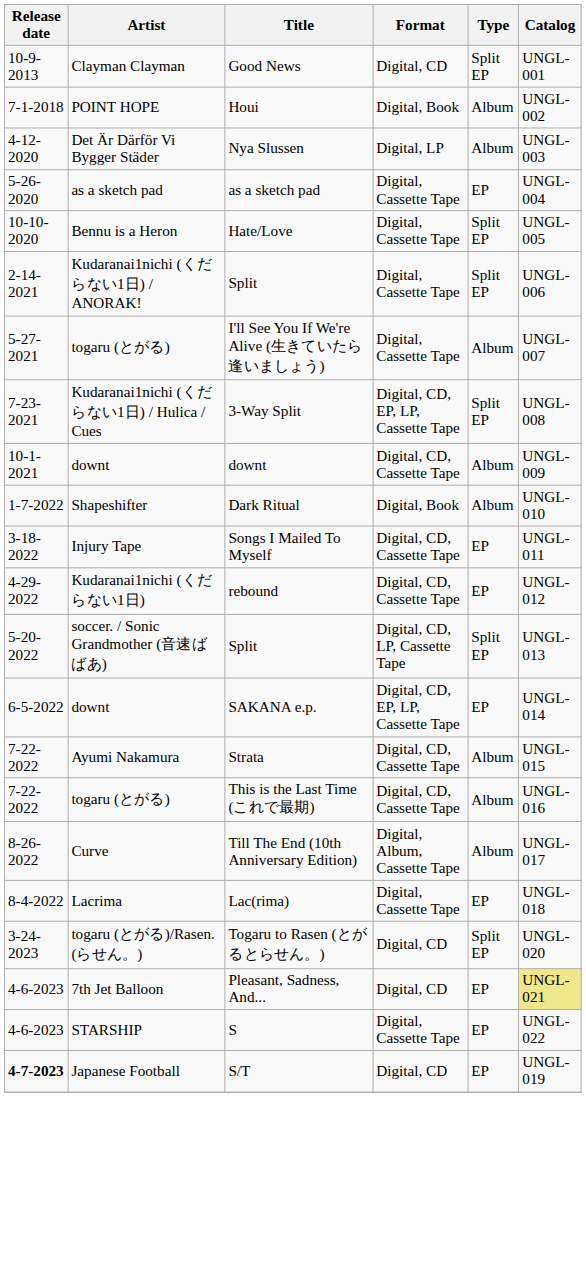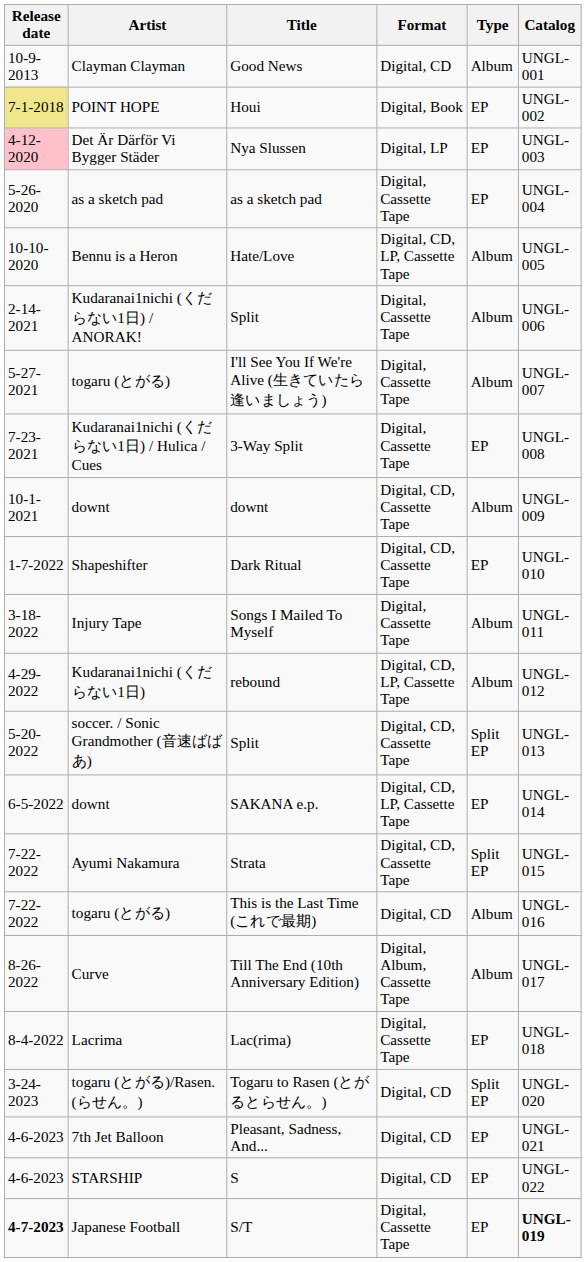Good News | Type: Split EP -> Album
Houi | Release date: no background -> khaki background
Houi | Type: Album -> EP
Nya Slussen | Release date: no background -> pink background
Nya Slussen | Type: Album -> EP
Hate/Love | Format: Digital, Cassette Tape -> Digital, CD, LP, Cassette Tape
Hate/Love | Type: Split EP -> Album
Kudaranai1nichi (くだらない1日) / ANORAK! / Split | Type: Split EP -> Album
3-Way Split | Format: Digital, CD, EP, LP, Cassette Tape -> Digital, Cassette Tape
3-Way Split | Type: Split EP -> EP
Dark Ritual | Format: Digital, Book -> Digital, CD, Cassette Tape
Dark Ritual | Type: Album -> EP
Songs I Mailed To Myself | Format: Digital, CD, Cassette Tape -> Digital, Cassette Tape
Songs I Mailed To Myself | Type: EP -> Album
rebound | Format: Digital, CD, Cassette Tape -> Digital, CD, LP, Cassette Tape
rebound | Type: EP -> Album
soccer. / Sonic Grandmother (音速ばばあ) / Split | Format: Digital, CD, LP, Cassette Tape -> Digital, CD, Cassette Tape
SAKANA e.p. | Format: Digital, CD, EP, LP, Cassette Tape -> Digital, CD, LP, Cassette Tape
Strata | Type: Album -> Split EP
This is the Last Time (これで最期) | Format: Digital, CD, Cassette Tape -> Digital, CD
Pleasant, Sadness, And... | Catalog: khaki background -> no background
S | Format: Digital, Cassette Tape -> Digital, CD
S/T | Format: Digital, CD -> Digital, Cassette Tape
S/T | Catalog: normal -> bold
